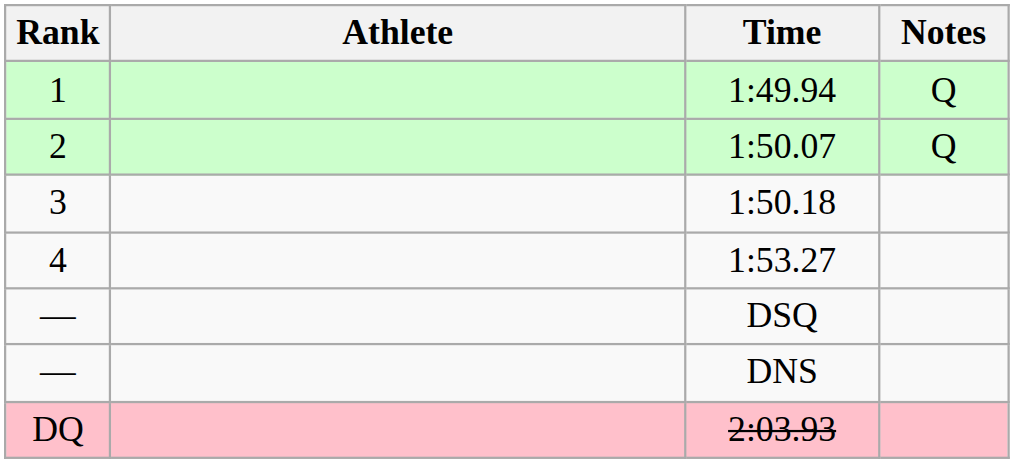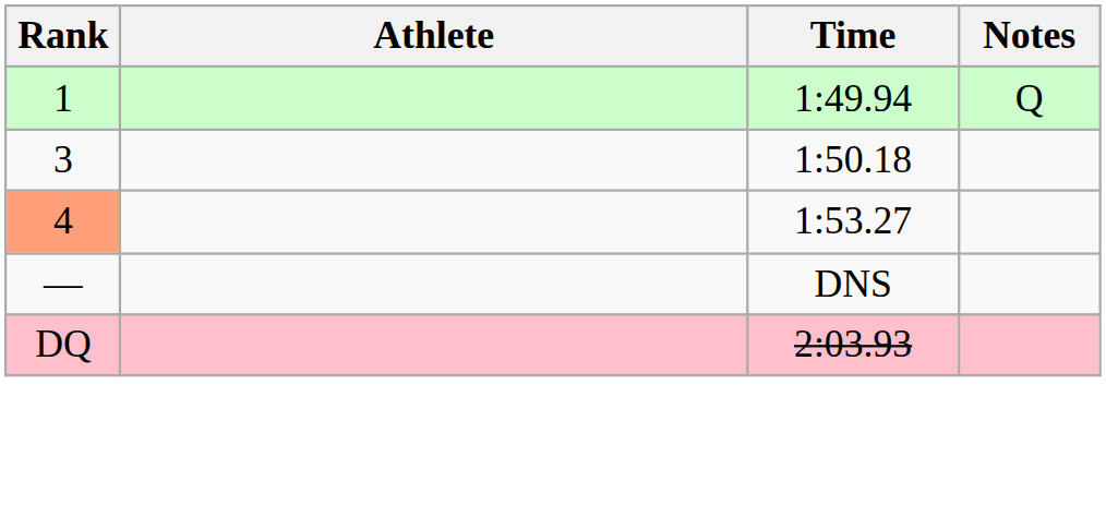- row: 2 | 1:50.07 | Q
1:53.27 | Rank: no background -> lightsalmon background
- row: — | DSQ
